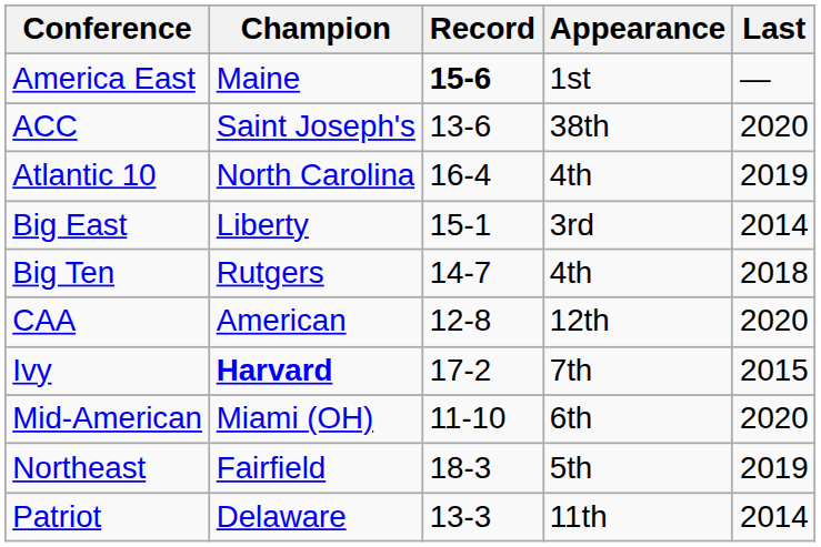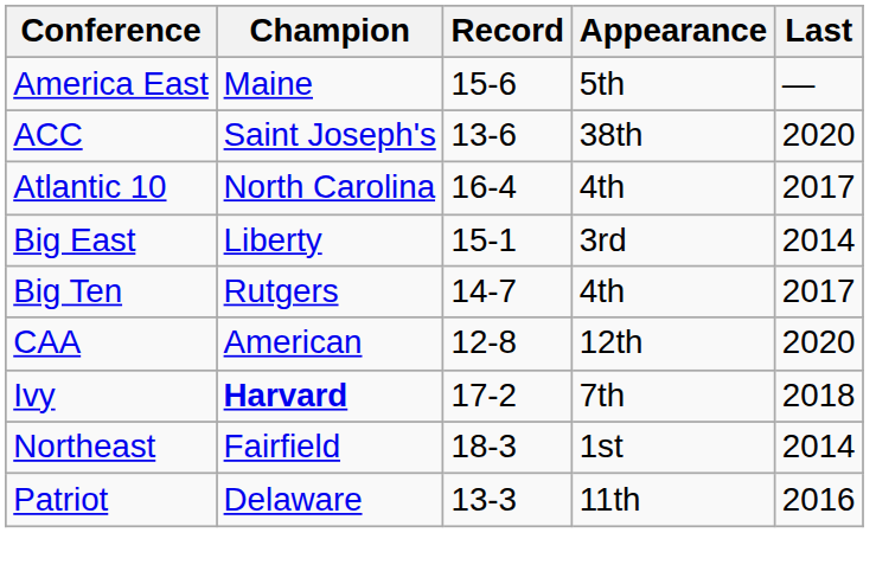America East | Record: bold -> normal
America East | Appearance: 1st -> 5th
Atlantic 10 | Last: 2019 -> 2017
Big Ten | Last: 2018 -> 2017
Ivy | Last: 2015 -> 2018
- row: Mid-American | Miami (OH) | 11-10 | 6th | 2020
Northeast | Appearance: 5th -> 1st
Northeast | Last: 2019 -> 2014
Patriot | Last: 2014 -> 2016
